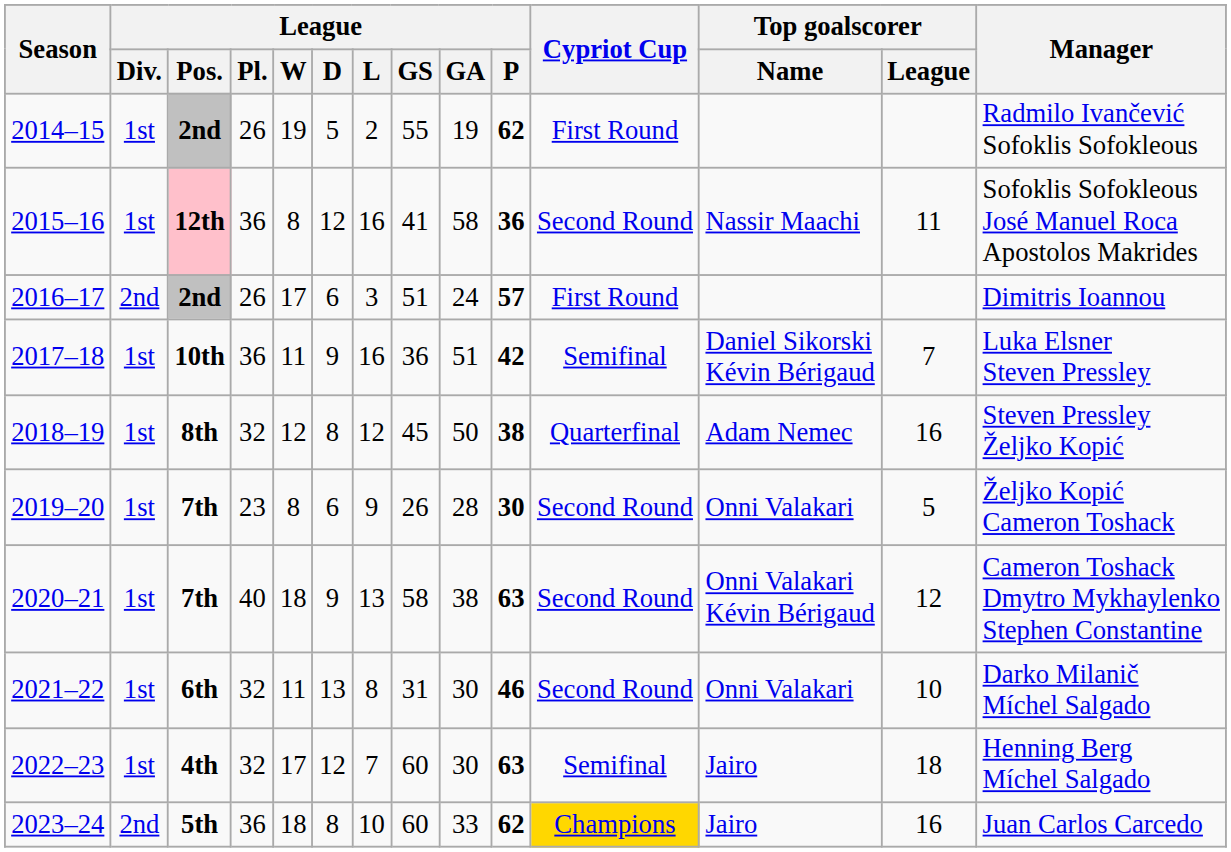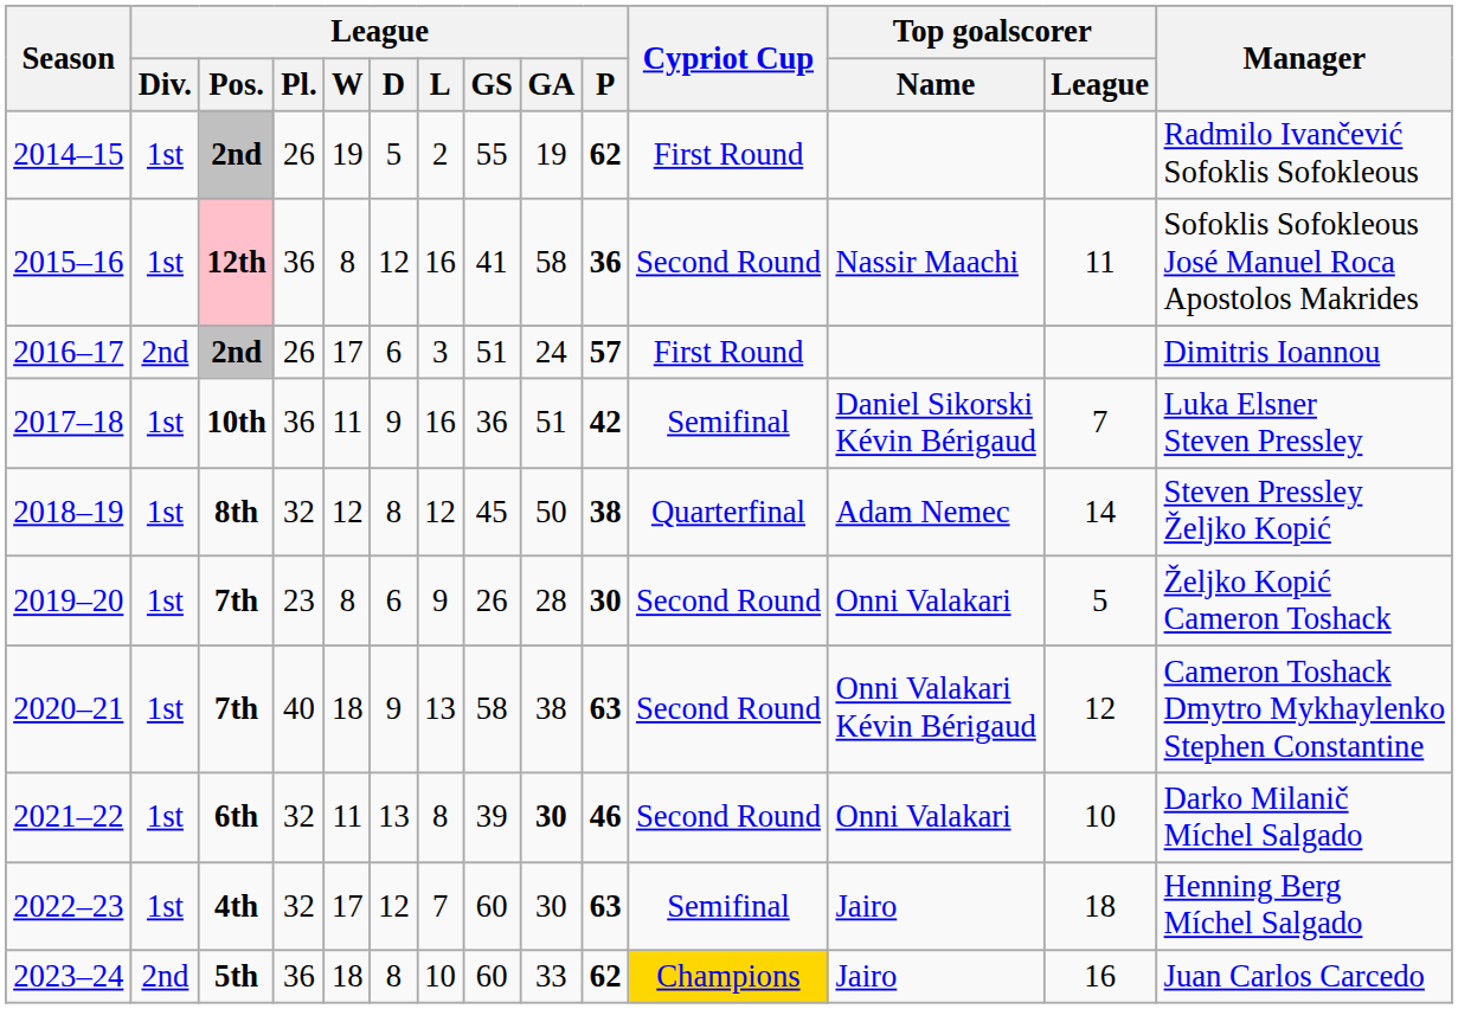2018–19 | Top goalscorer / League: 16 -> 14
2021–22 | League / GS: 31 -> 39
2021–22 | League / GA: normal -> bold
